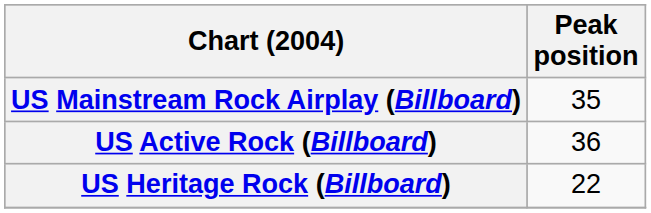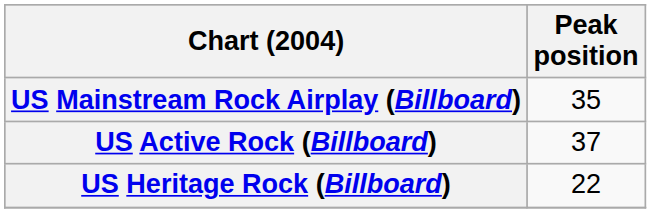US Active Rock (Billboard) | Peak position: 36 -> 37
